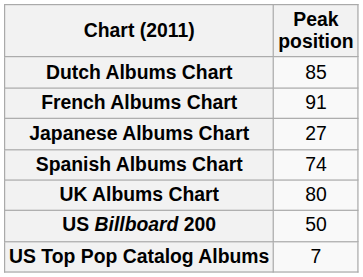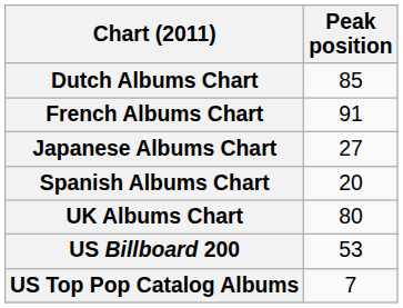Spanish Albums Chart | Peak position: 74 -> 20
US Billboard 200 | Peak position: 50 -> 53
